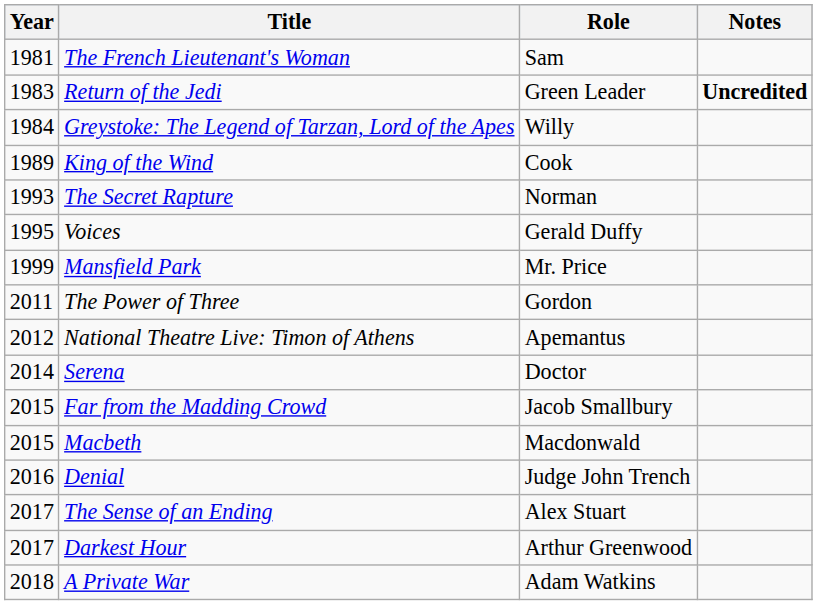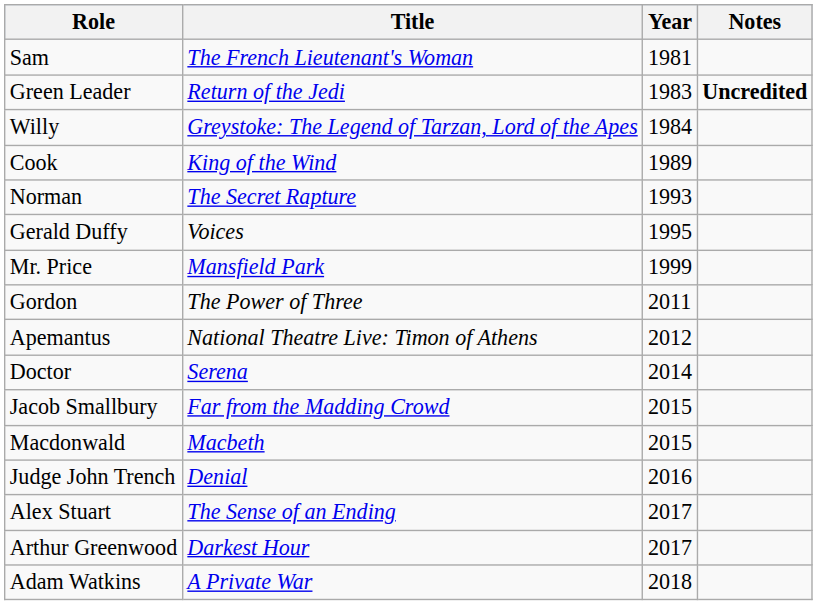columns swapped: Year <-> Role
